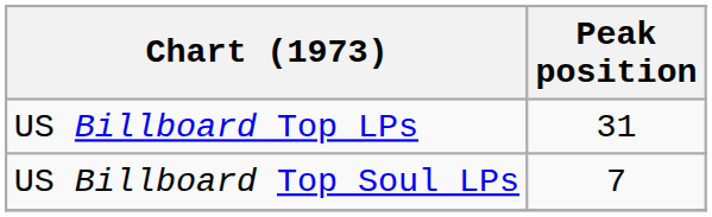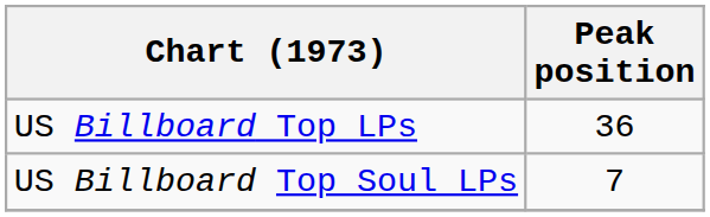US Billboard Top LPs | Peak position: 31 -> 36
